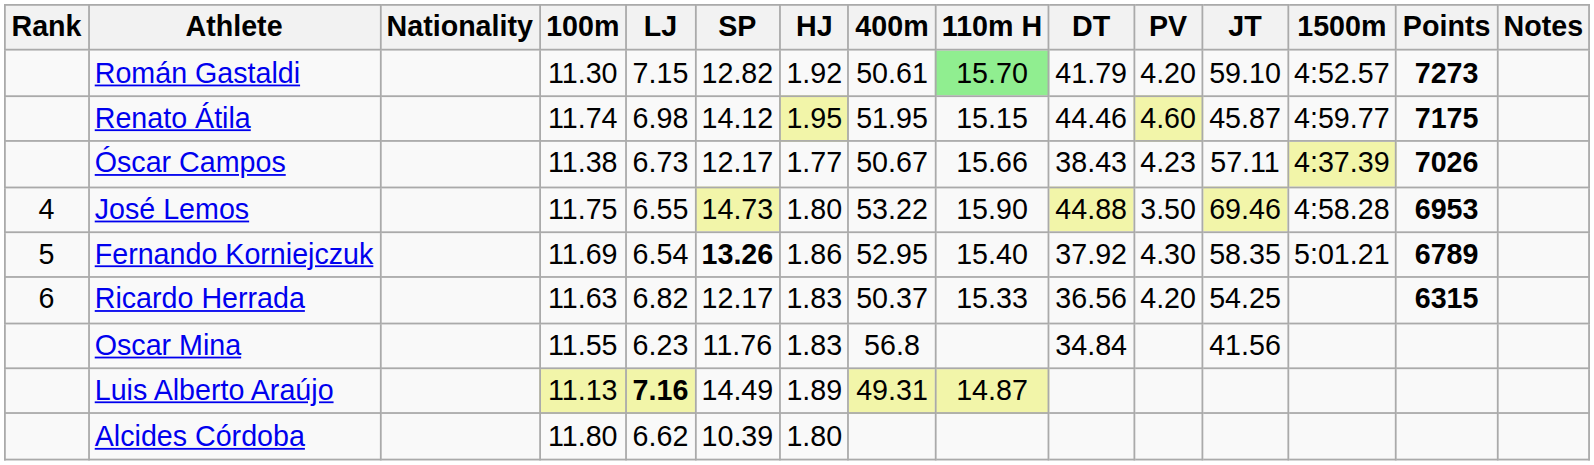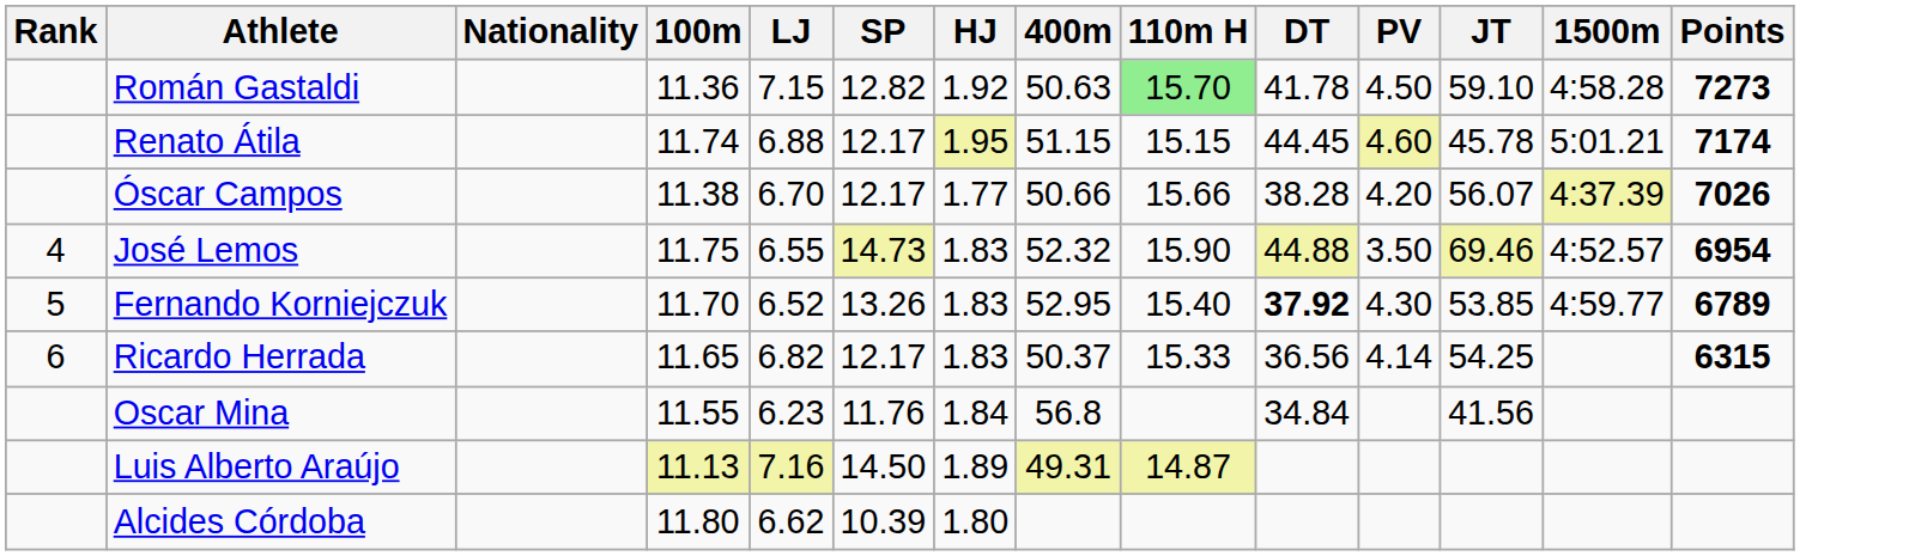- column: Notes
Román Gastaldi | 100m: 11.30 -> 11.36
Román Gastaldi | 400m: 50.61 -> 50.63
Román Gastaldi | DT: 41.79 -> 41.78
Román Gastaldi | PV: 4.20 -> 4.50
Román Gastaldi | 1500m: 4:52.57 -> 4:58.28
Renato Átila | LJ: 6.98 -> 6.88
Renato Átila | SP: 14.12 -> 12.17
Renato Átila | 400m: 51.95 -> 51.15
Renato Átila | DT: 44.46 -> 44.45
Renato Átila | JT: 45.87 -> 45.78
Renato Átila | 1500m: 4:59.77 -> 5:01.21
Renato Átila | Points: 7175 -> 7174
Óscar Campos | LJ: 6.73 -> 6.70
Óscar Campos | 400m: 50.67 -> 50.66
Óscar Campos | DT: 38.43 -> 38.28
Óscar Campos | PV: 4.23 -> 4.20
Óscar Campos | JT: 57.11 -> 56.07
José Lemos | HJ: 1.80 -> 1.83
José Lemos | 400m: 53.22 -> 52.32
José Lemos | 1500m: 4:58.28 -> 4:52.57
José Lemos | Points: 6953 -> 6954
Fernando Korniejczuk | 100m: 11.69 -> 11.70
Fernando Korniejczuk | LJ: 6.54 -> 6.52
Fernando Korniejczuk | SP: bold -> normal
Fernando Korniejczuk | HJ: 1.86 -> 1.83
Fernando Korniejczuk | DT: normal -> bold
Fernando Korniejczuk | JT: 58.35 -> 53.85
Fernando Korniejczuk | 1500m: 5:01.21 -> 4:59.77
Ricardo Herrada | 100m: 11.63 -> 11.65
Ricardo Herrada | PV: 4.20 -> 4.14
Oscar Mina | HJ: 1.83 -> 1.84
Luis Alberto Araújo | LJ: bold -> normal
Luis Alberto Araújo | SP: 14.49 -> 14.50
